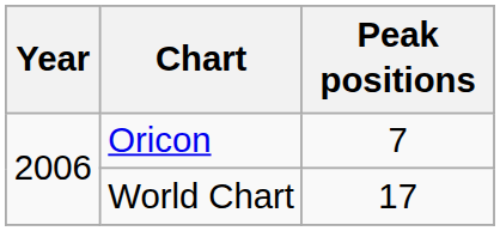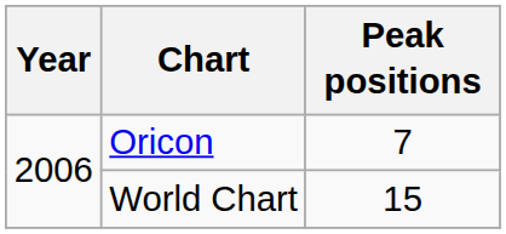World Chart | Peak positions: 17 -> 15
